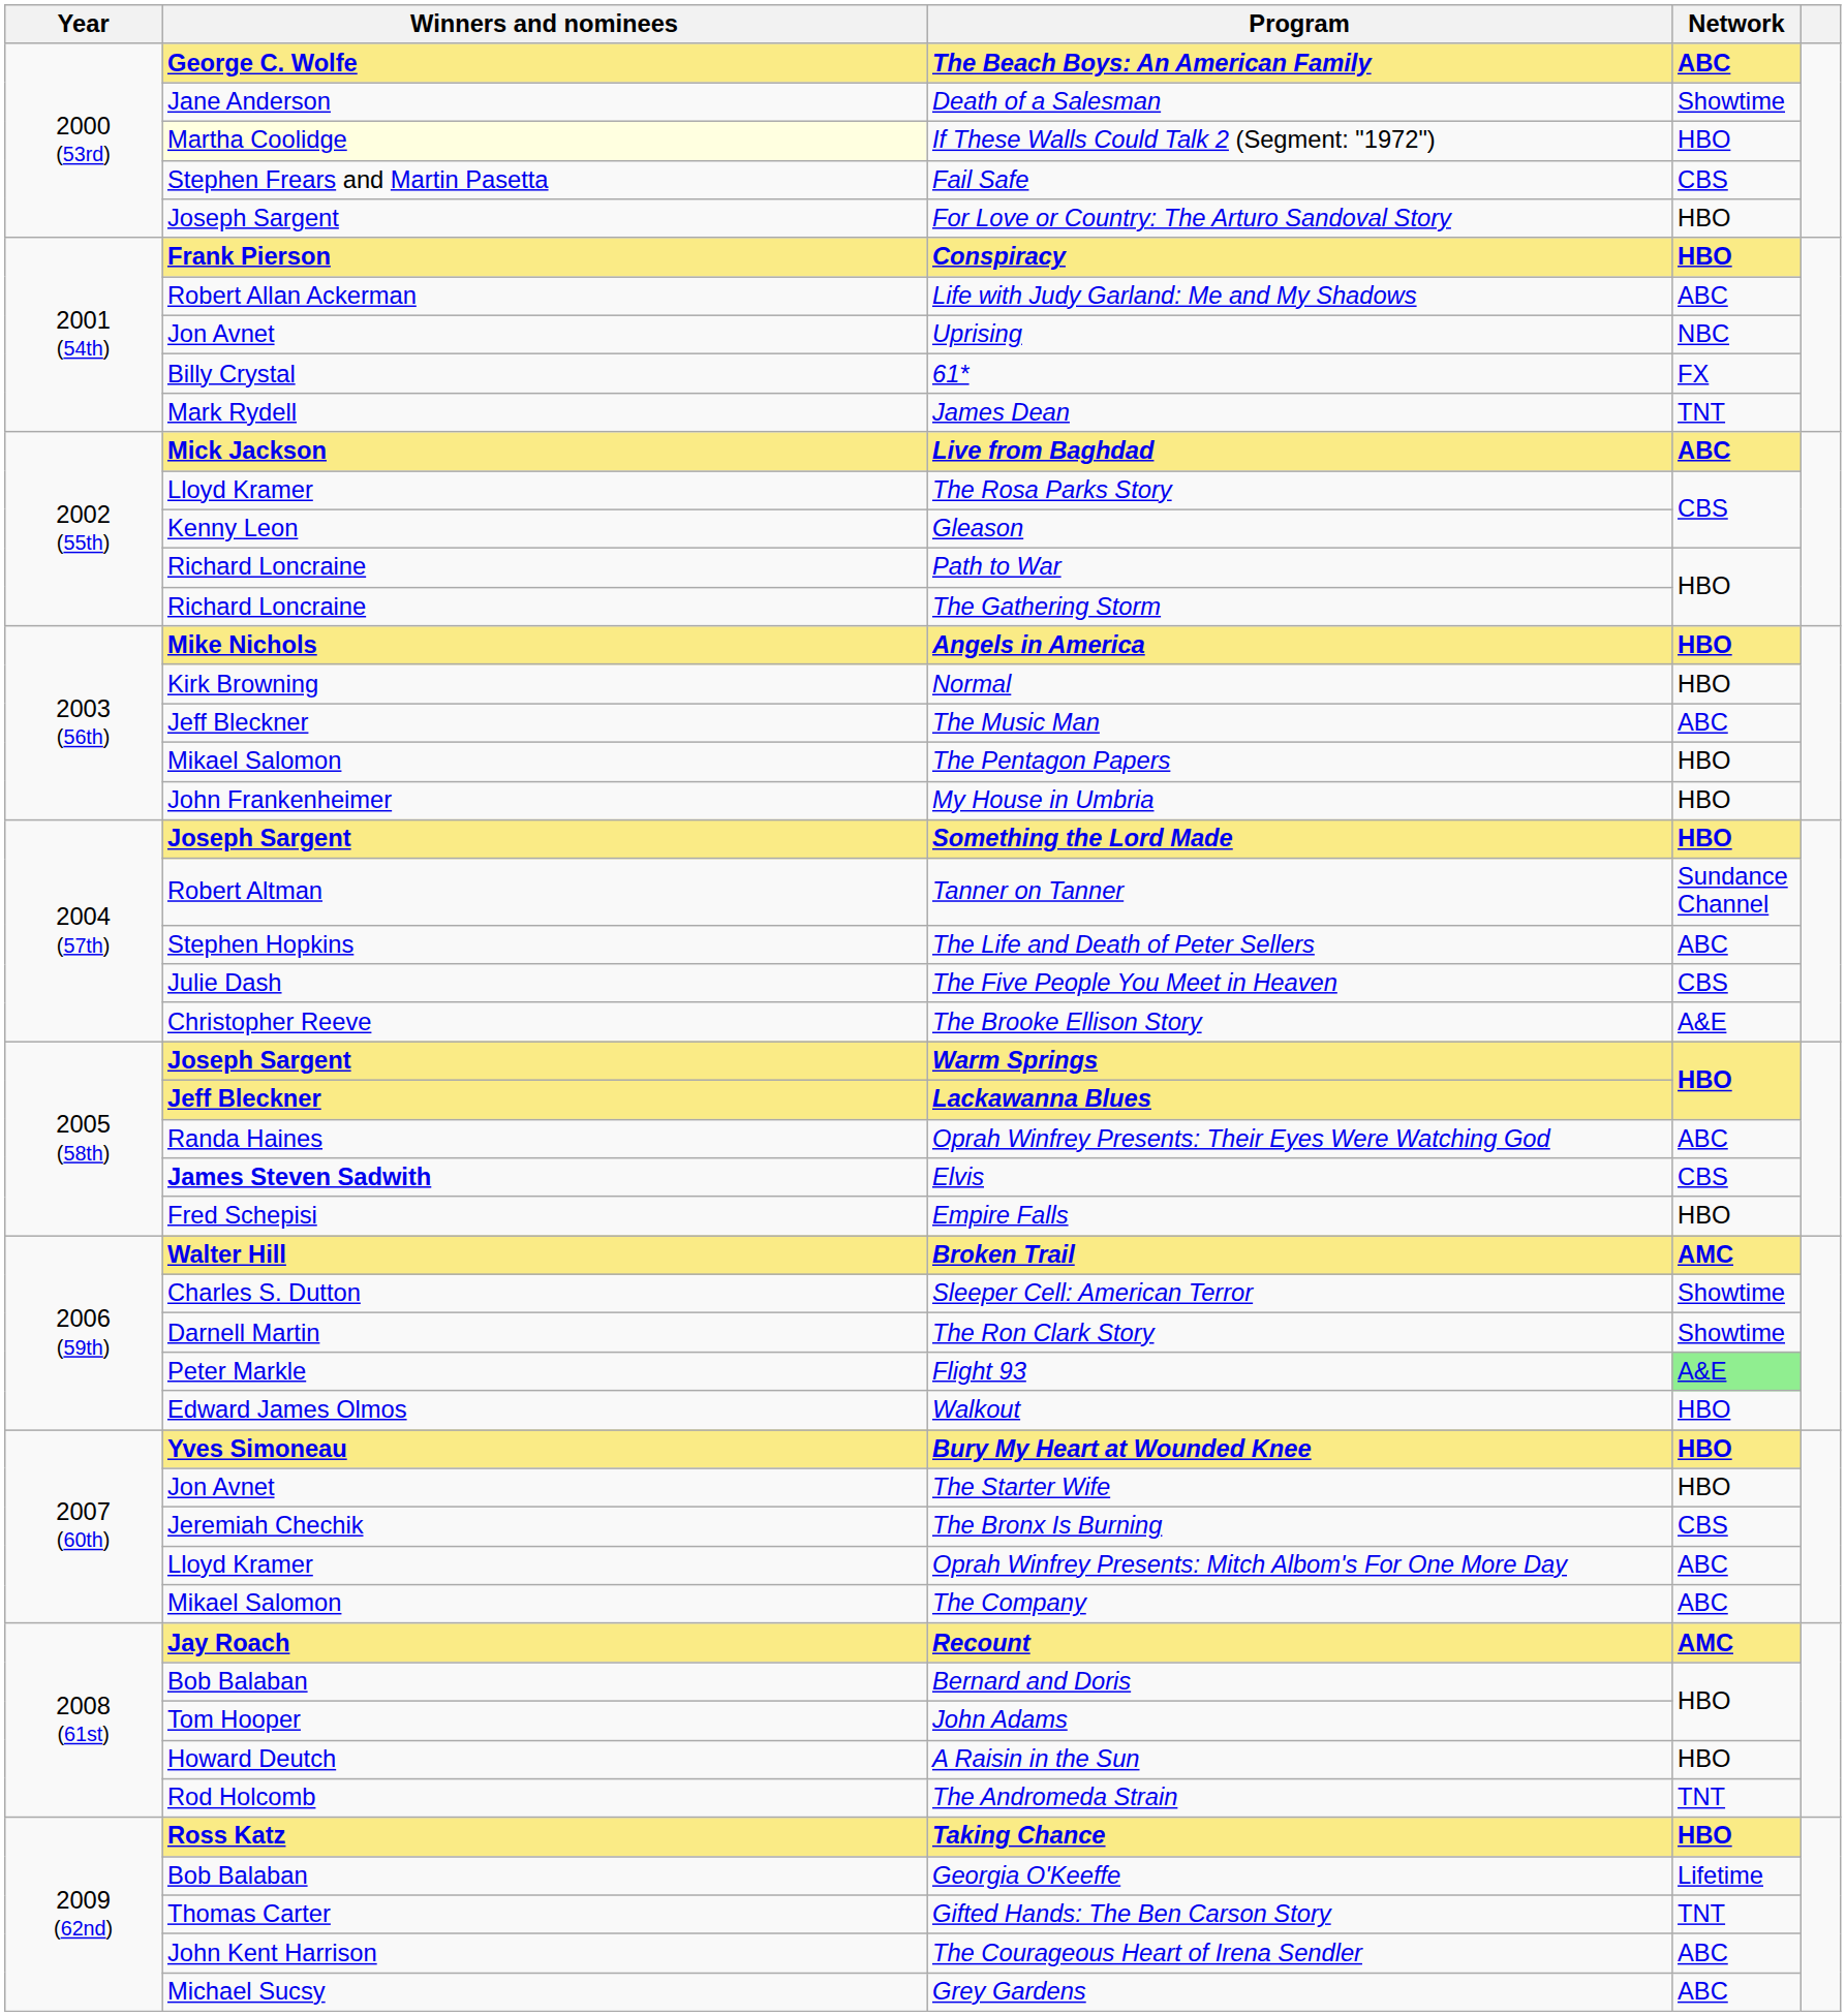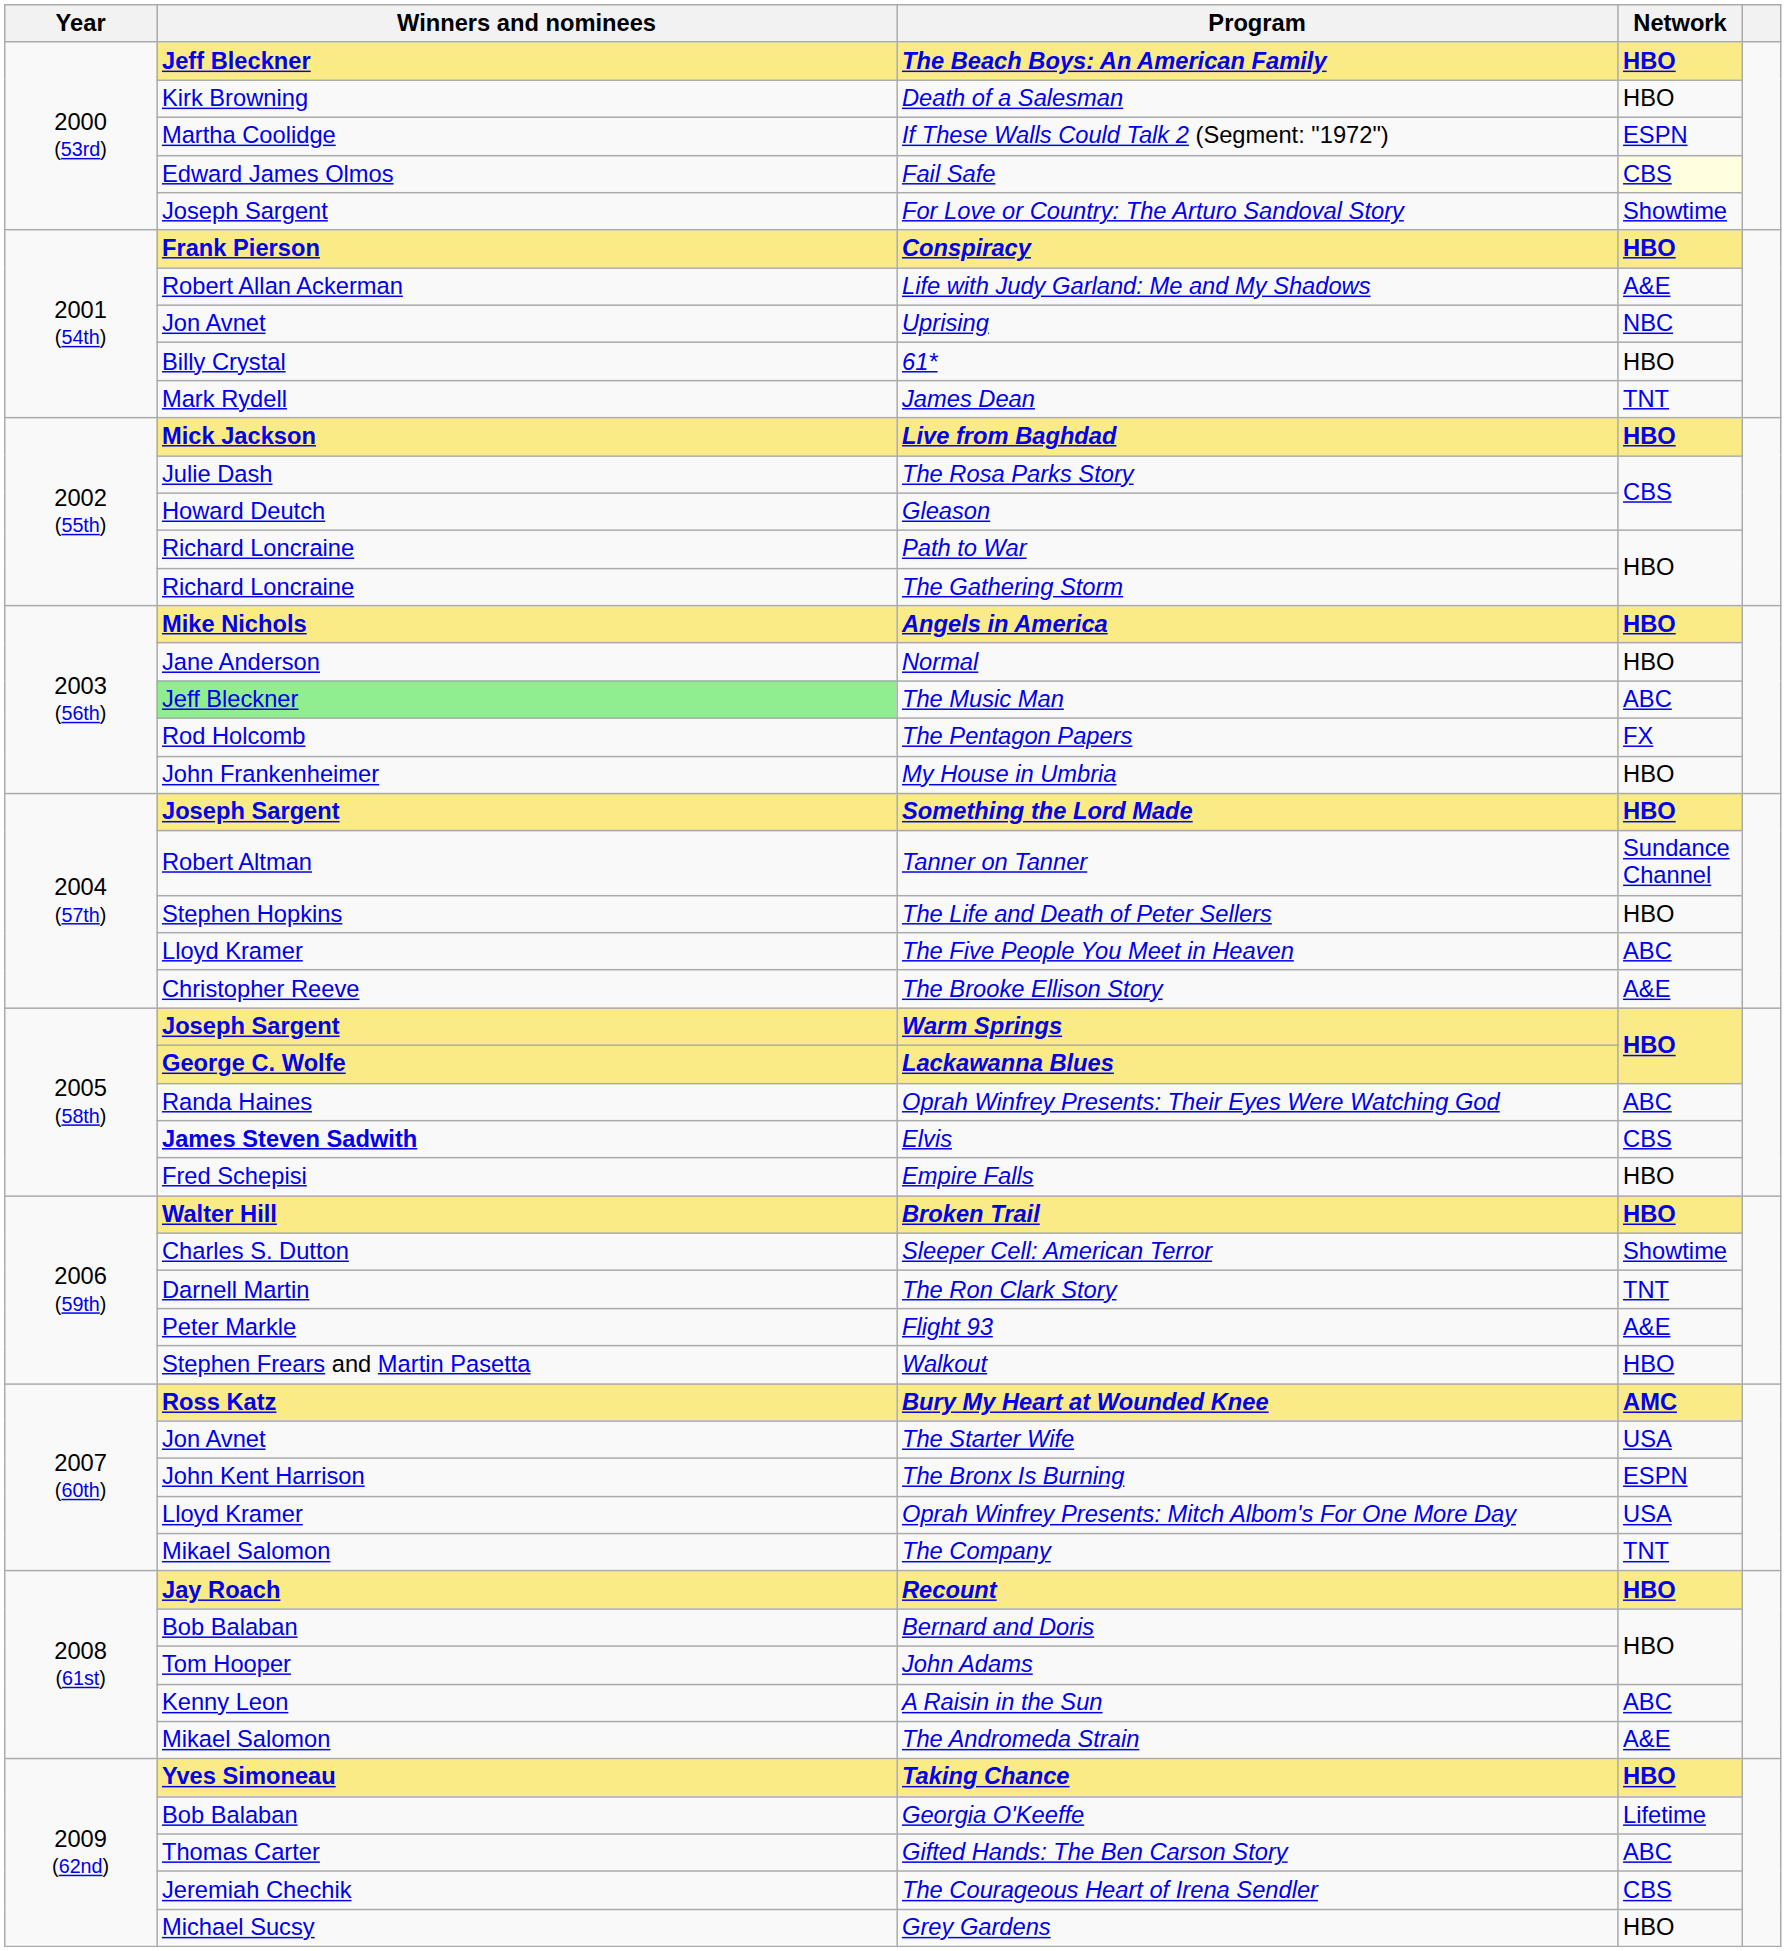The Beach Boys: An American Family | Winners and nominees: George C. Wolfe -> Jeff Bleckner
The Beach Boys: An American Family | Network: ABC -> HBO
Death of a Salesman | Winners and nominees: Jane Anderson -> Kirk Browning
Death of a Salesman | Network: Showtime -> HBO
If These Walls Could Talk 2 (Segment: "1972") | Winners and nominees: lightyellow background -> no background
If These Walls Could Talk 2 (Segment: "1972") | Network: HBO -> ESPN
Fail Safe | Winners and nominees: Stephen Frears and Martin Pasetta -> Edward James Olmos
Fail Safe | Network: no background -> lightyellow background
For Love or Country: The Arturo Sandoval Story | Network: HBO -> Showtime
Life with Judy Garland: Me and My Shadows | Network: ABC -> A&E
61* | Network: FX -> HBO
Live from Baghdad | Network: ABC -> HBO
The Rosa Parks Story | Winners and nominees: Lloyd Kramer -> Julie Dash
Gleason | Winners and nominees: Kenny Leon -> Howard Deutch
Normal | Winners and nominees: Kirk Browning -> Jane Anderson
The Music Man | Winners and nominees: no background -> lightgreen background
The Pentagon Papers | Winners and nominees: Mikael Salomon -> Rod Holcomb
The Pentagon Papers | Network: HBO -> FX
The Life and Death of Peter Sellers | Network: ABC -> HBO
The Five People You Meet in Heaven | Winners and nominees: Julie Dash -> Lloyd Kramer
The Five People You Meet in Heaven | Network: CBS -> ABC
Lackawanna Blues | Winners and nominees: Jeff Bleckner -> George C. Wolfe
Broken Trail | Network: AMC -> HBO
The Ron Clark Story | Network: Showtime -> TNT
Flight 93 | Network: lightgreen background -> no background
Walkout | Winners and nominees: Edward James Olmos -> Stephen Frears and Martin Pasetta
Bury My Heart at Wounded Knee | Winners and nominees: Yves Simoneau -> Ross Katz
Bury My Heart at Wounded Knee | Network: HBO -> AMC
The Starter Wife | Network: HBO -> USA
The Bronx Is Burning | Winners and nominees: Jeremiah Chechik -> John Kent Harrison
The Bronx Is Burning | Network: CBS -> ESPN
Oprah Winfrey Presents: Mitch Albom's For One More Day | Network: ABC -> USA
The Company | Network: ABC -> TNT
Recount | Network: AMC -> HBO
A Raisin in the Sun | Winners and nominees: Howard Deutch -> Kenny Leon
A Raisin in the Sun | Network: HBO -> ABC
The Andromeda Strain | Winners and nominees: Rod Holcomb -> Mikael Salomon
The Andromeda Strain | Network: TNT -> A&E
Taking Chance | Winners and nominees: Ross Katz -> Yves Simoneau
Gifted Hands: The Ben Carson Story | Network: TNT -> ABC
The Courageous Heart of Irena Sendler | Winners and nominees: John Kent Harrison -> Jeremiah Chechik
The Courageous Heart of Irena Sendler | Network: ABC -> CBS
Grey Gardens | Network: ABC -> HBO
